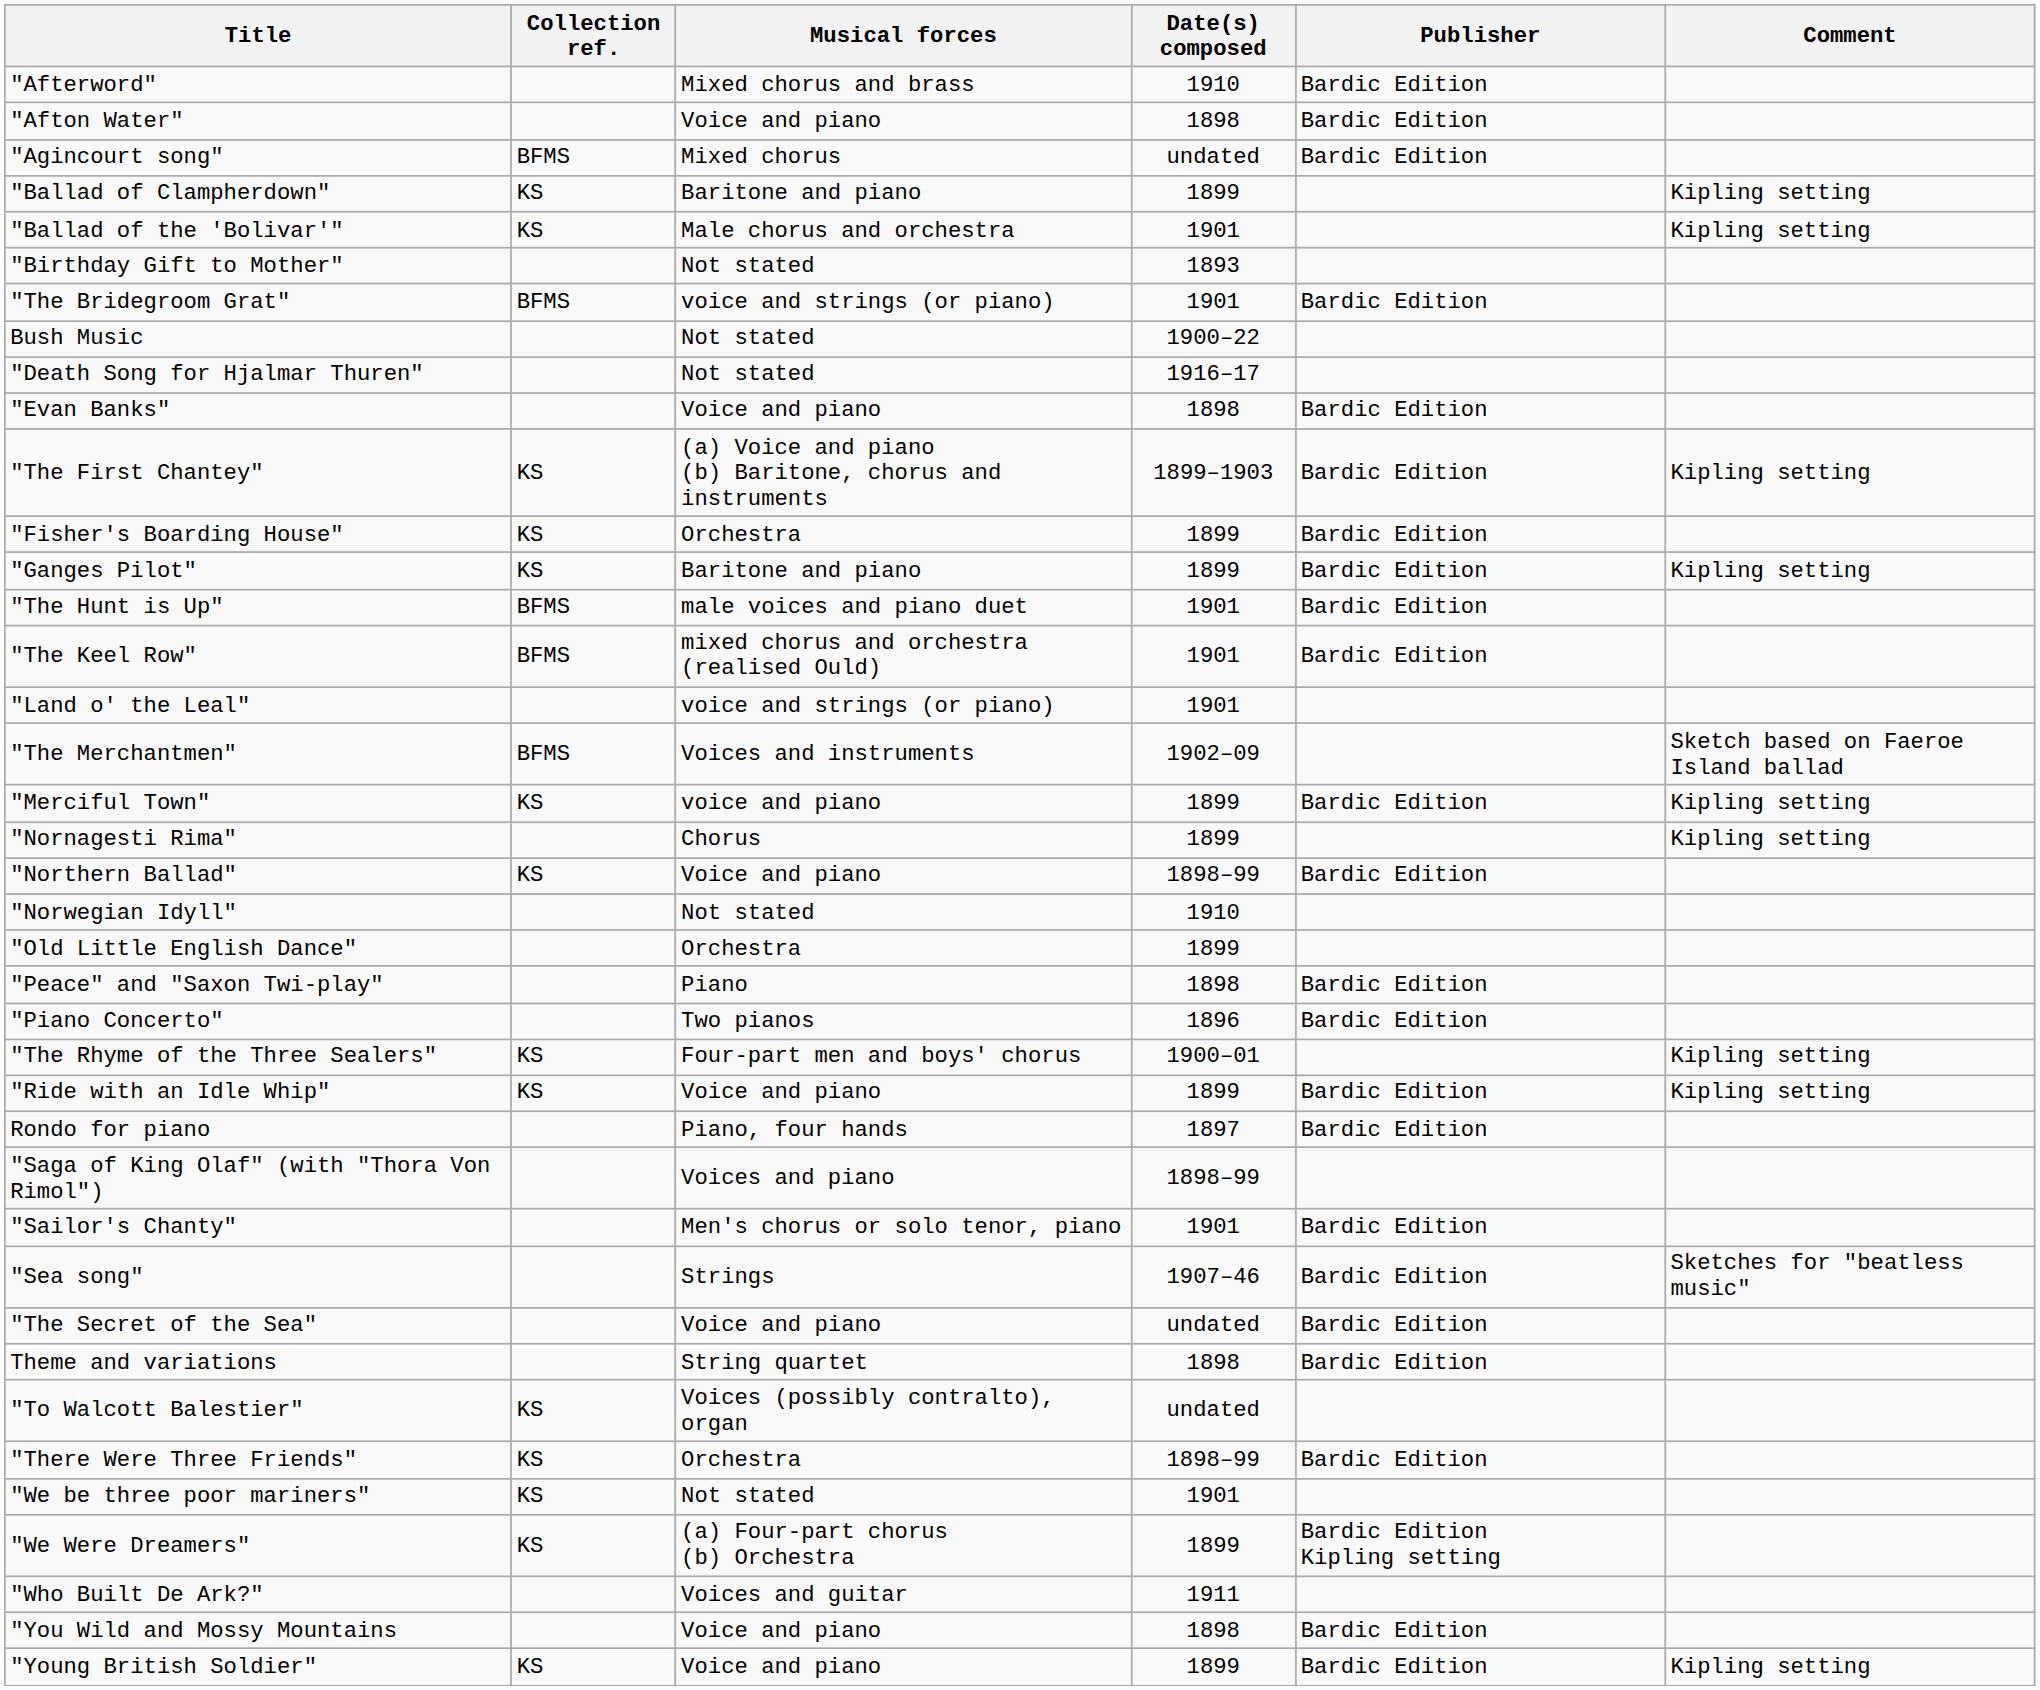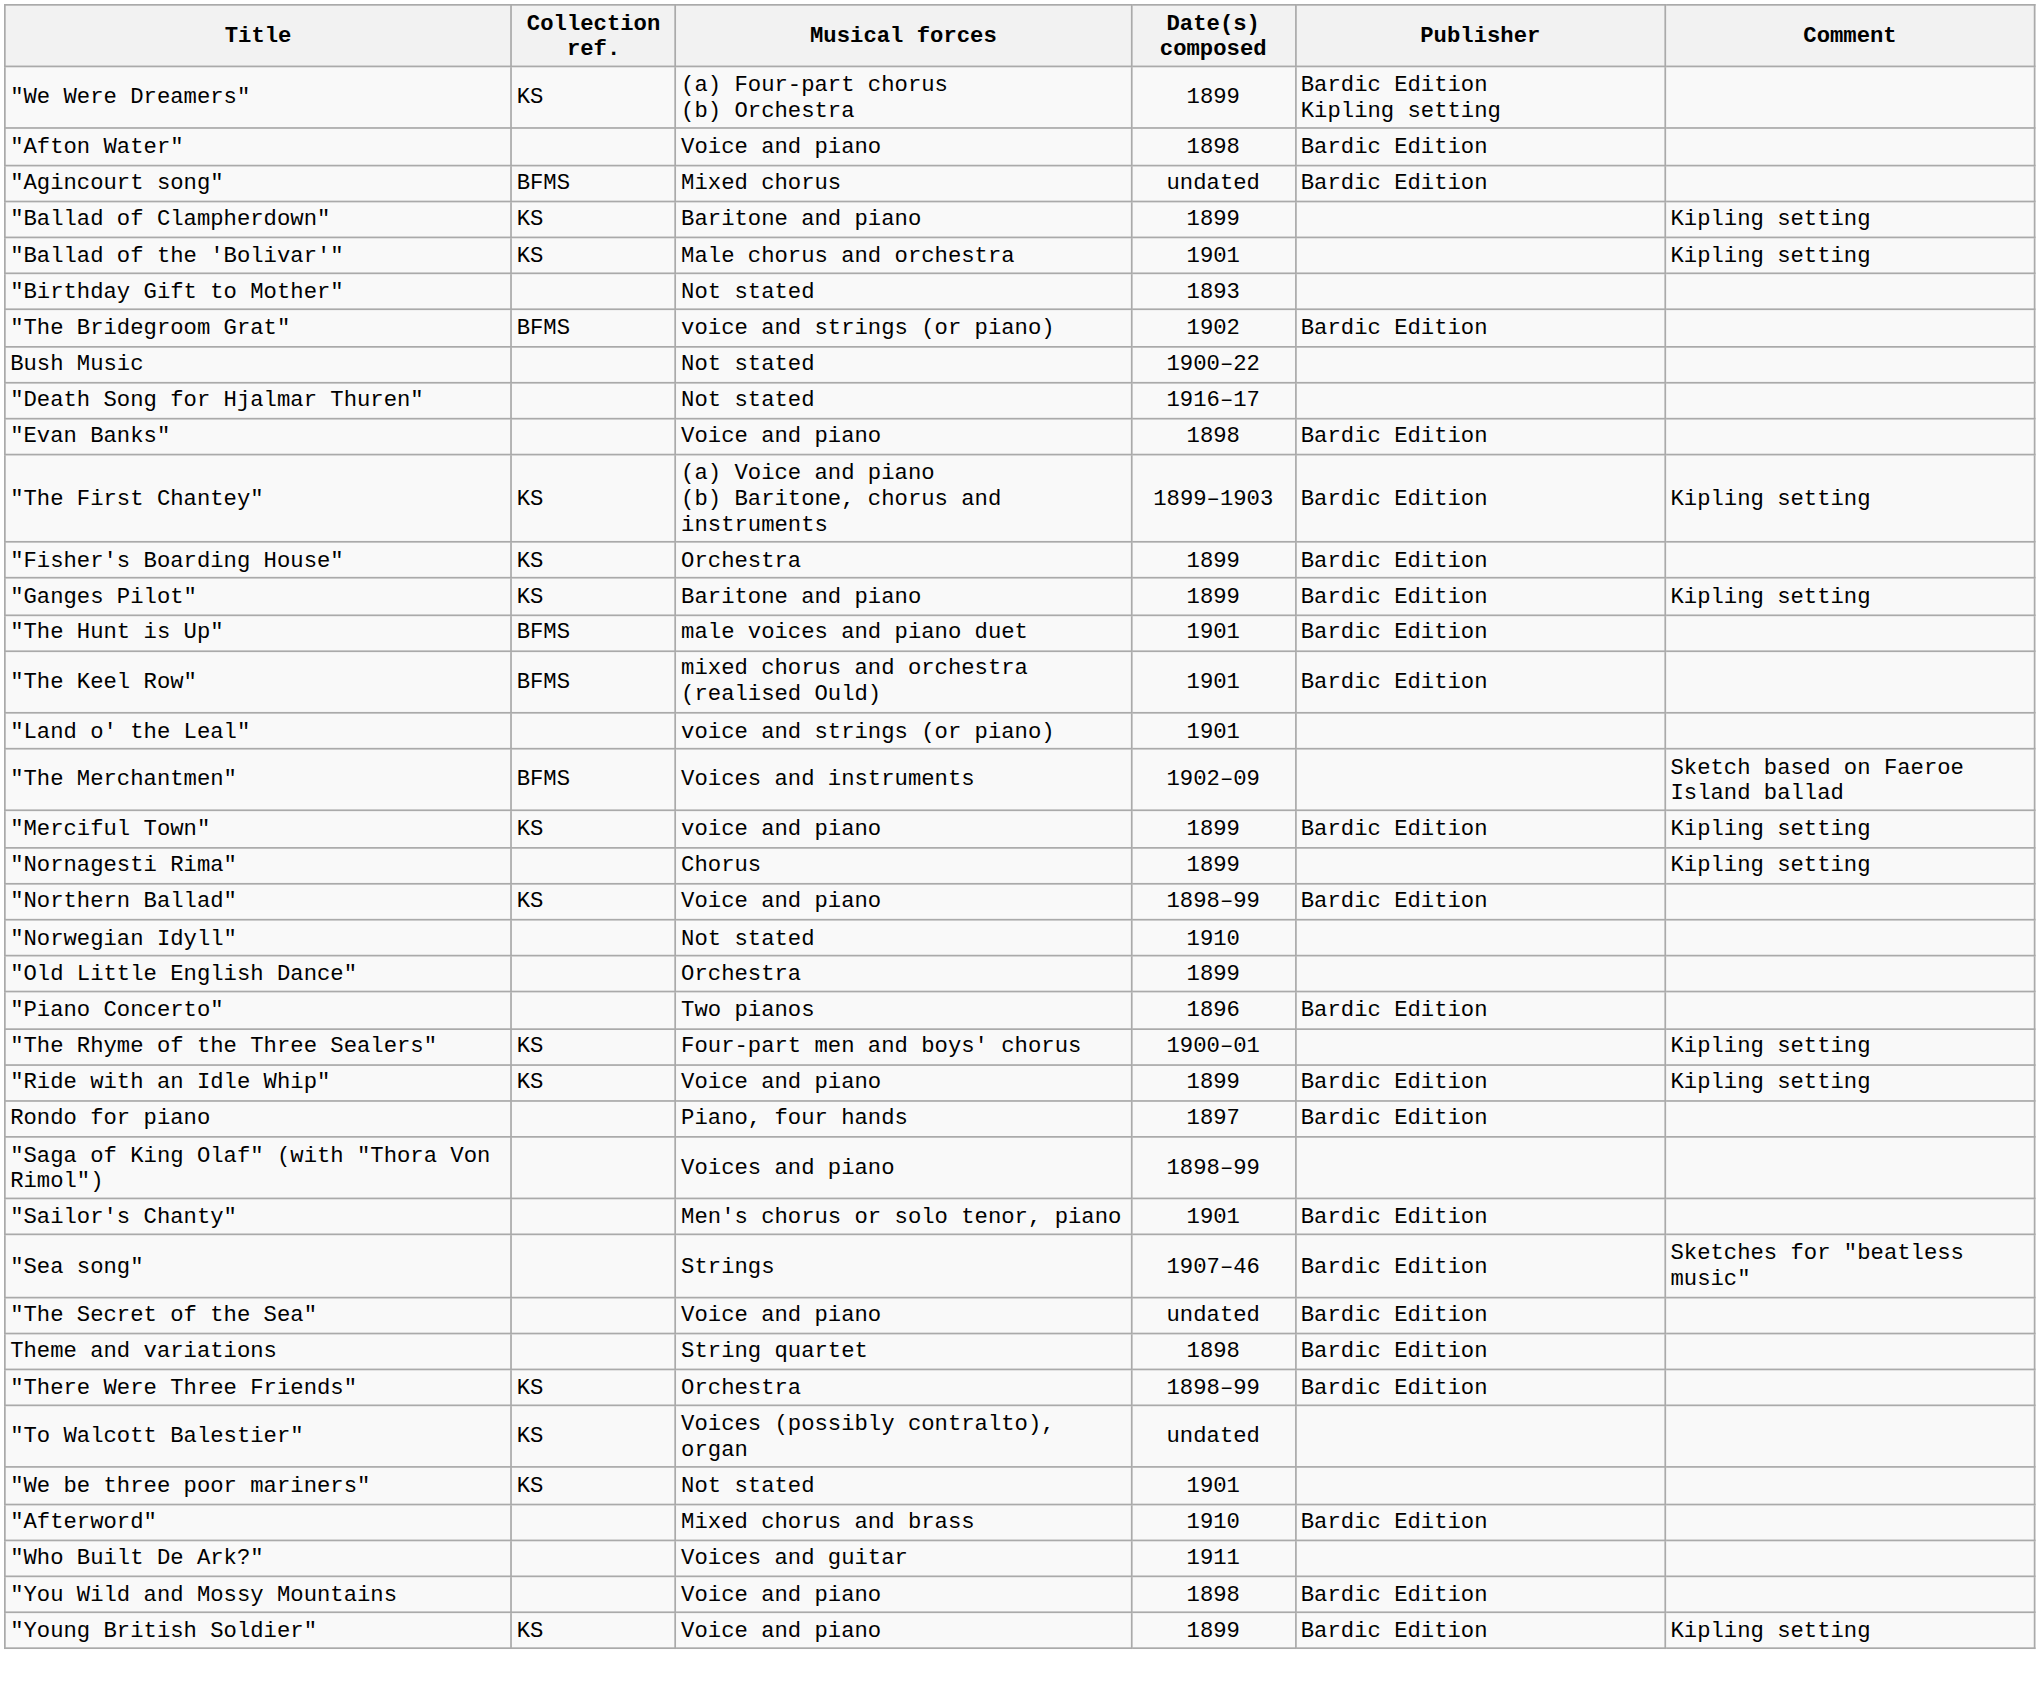rows swapped: "Afterword" <-> "We Were Dreamers"
"The Bridegroom Grat" | Date(s) composed: 1901 -> 1902
- row: "Peace" and "Saxon Twi-play" | Piano | 1898 | Bardic Edition
rows swapped: "There Were Three Friends" <-> "To Walcott Balestier"
